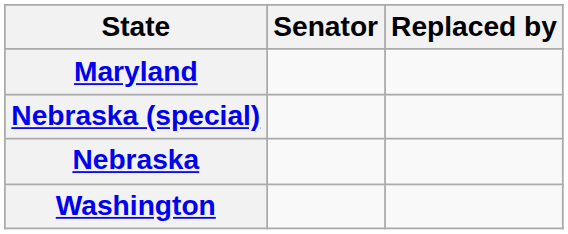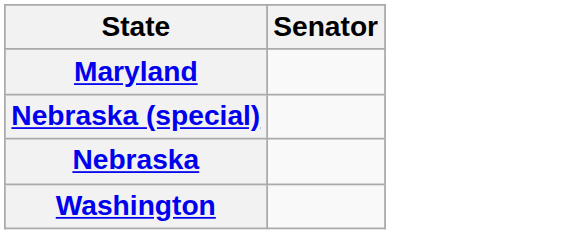- column: Replaced by
